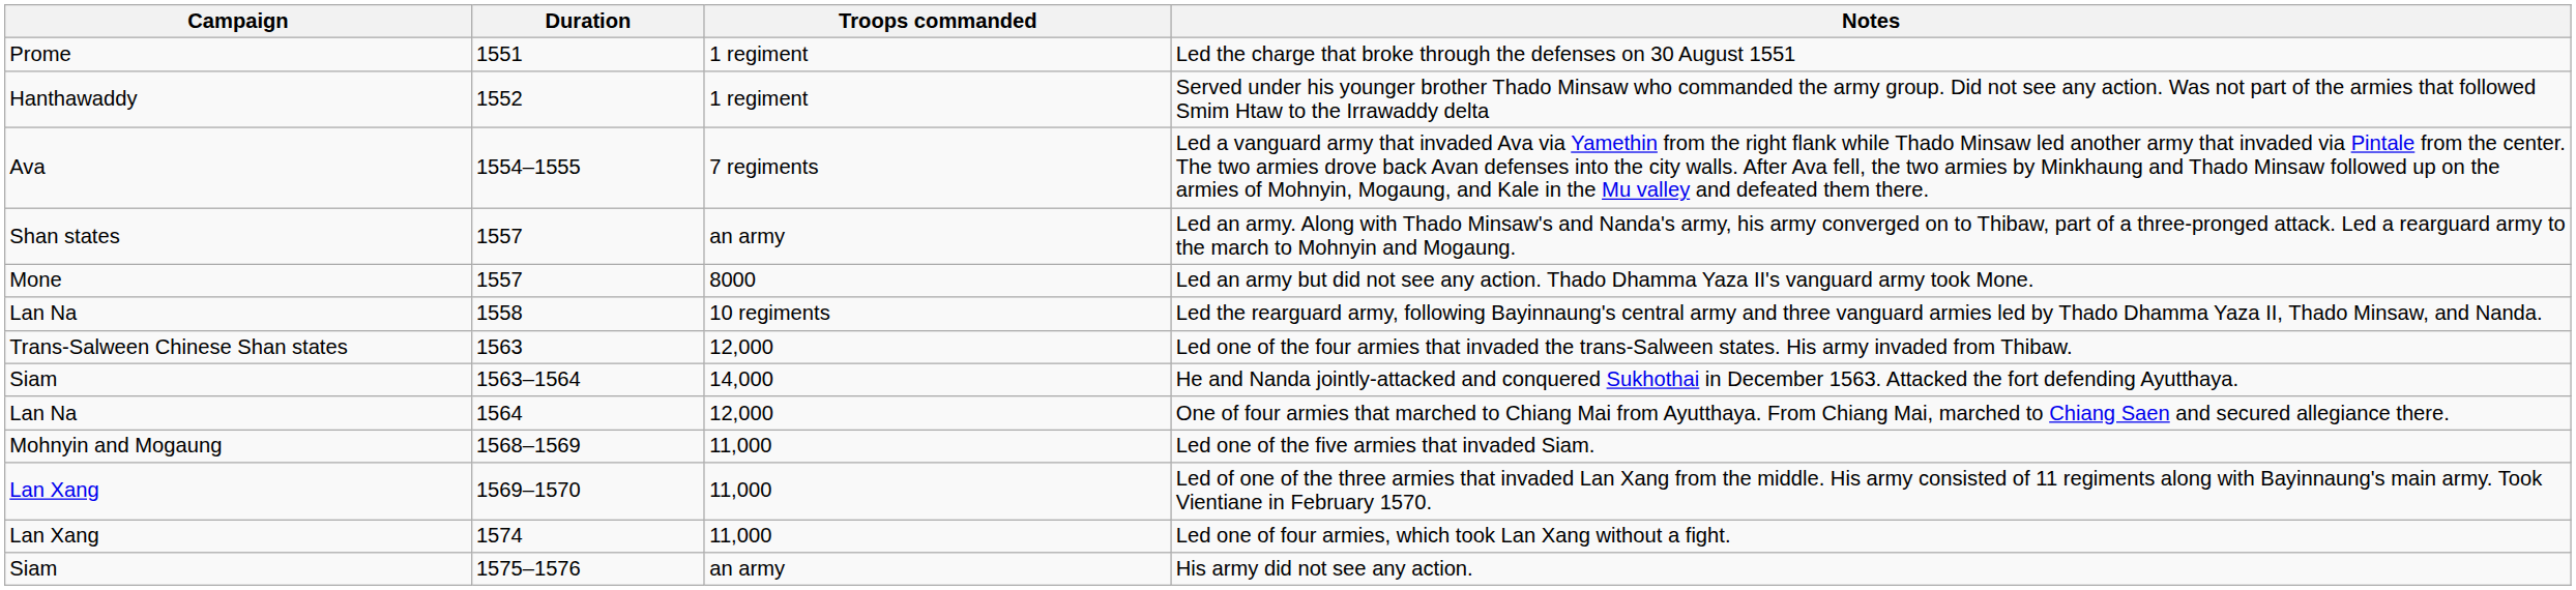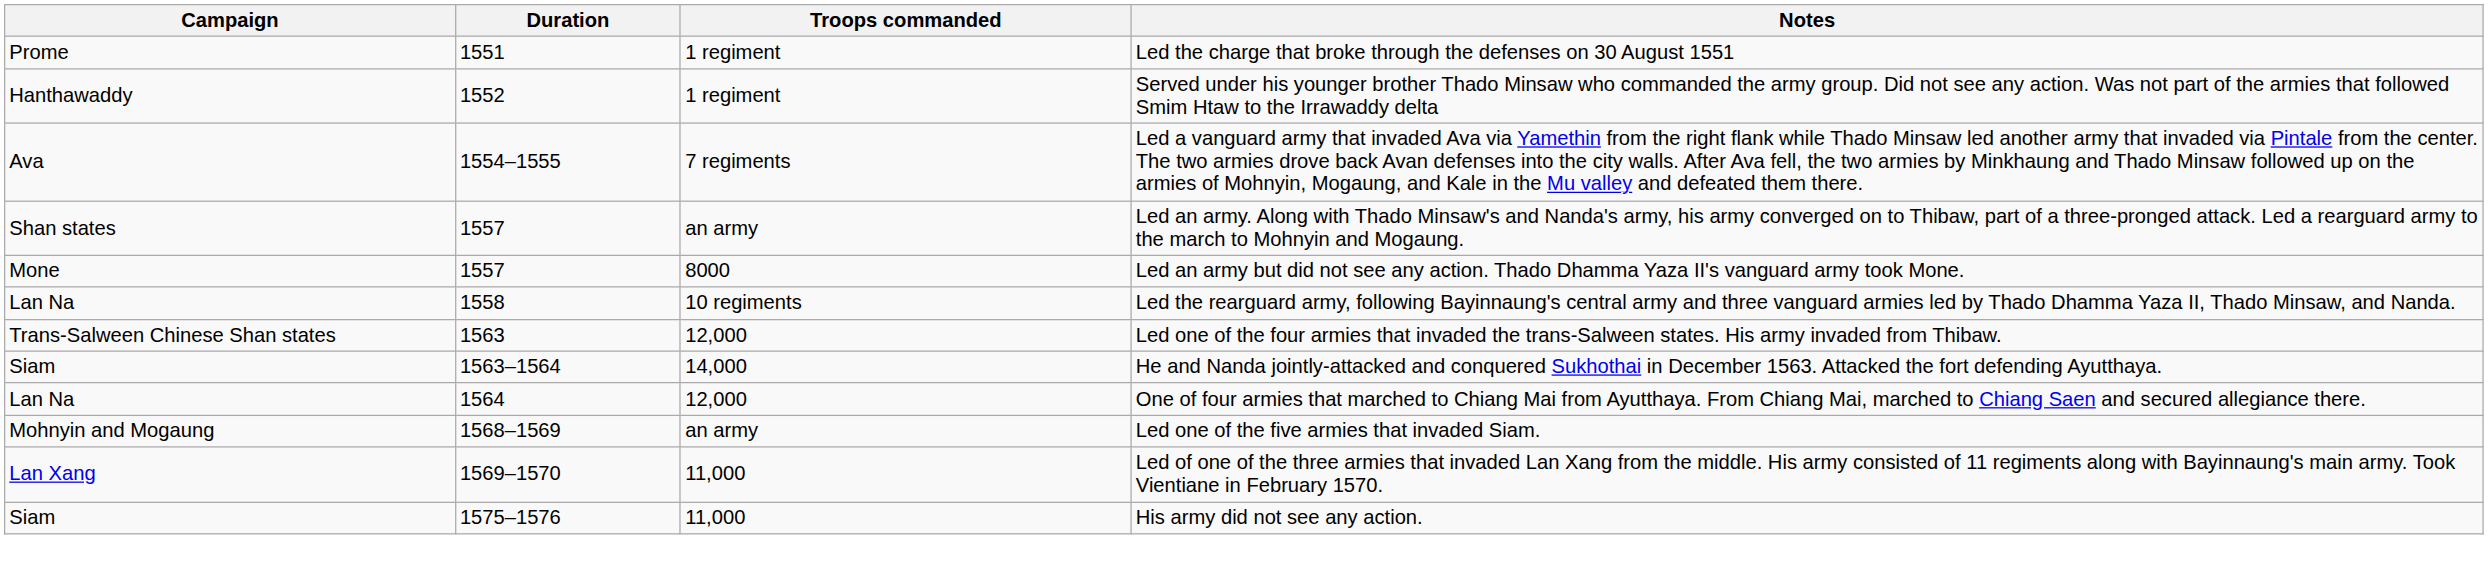Led one of the five armies that invaded Siam. | Troops commanded: 11,000 -> an army
- row: Lan Xang | 1574 | 11,000 | Led one of four armies, which took Lan Xang without a fight.
His army did not see any action. | Troops commanded: an army -> 11,000
